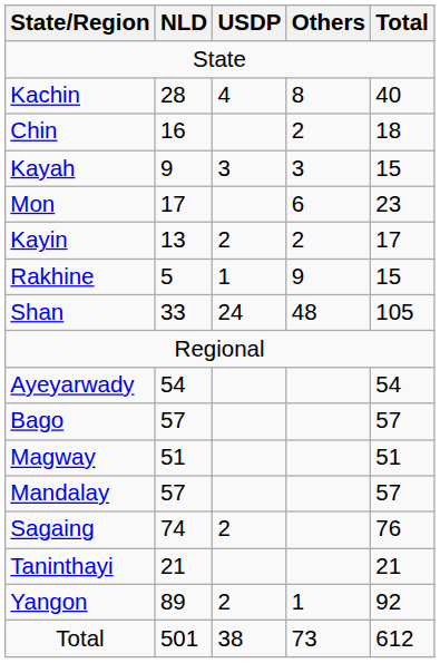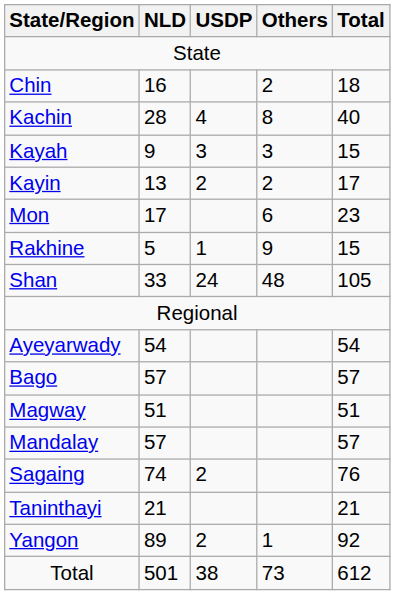rows swapped: Chin <-> Kachin
rows swapped: Kayin <-> Mon
